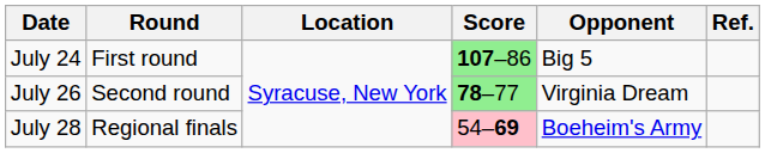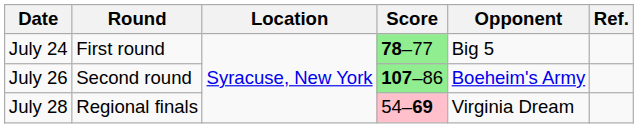July 24 | Score: 107–86 -> 78–77
July 26 | Score: 78–77 -> 107–86
July 26 | Opponent: Virginia Dream -> Boeheim's Army
July 28 | Opponent: Boeheim's Army -> Virginia Dream
